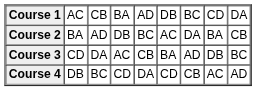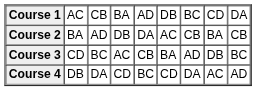Course 2 | column 5: BC -> DA
Course 2 | column 7: DA -> CB
Course 3 | column 3: DA -> BC
Course 4 | column 3: BC -> DA
Course 4 | column 5: DA -> BC
Course 4 | column 7: CB -> DA
